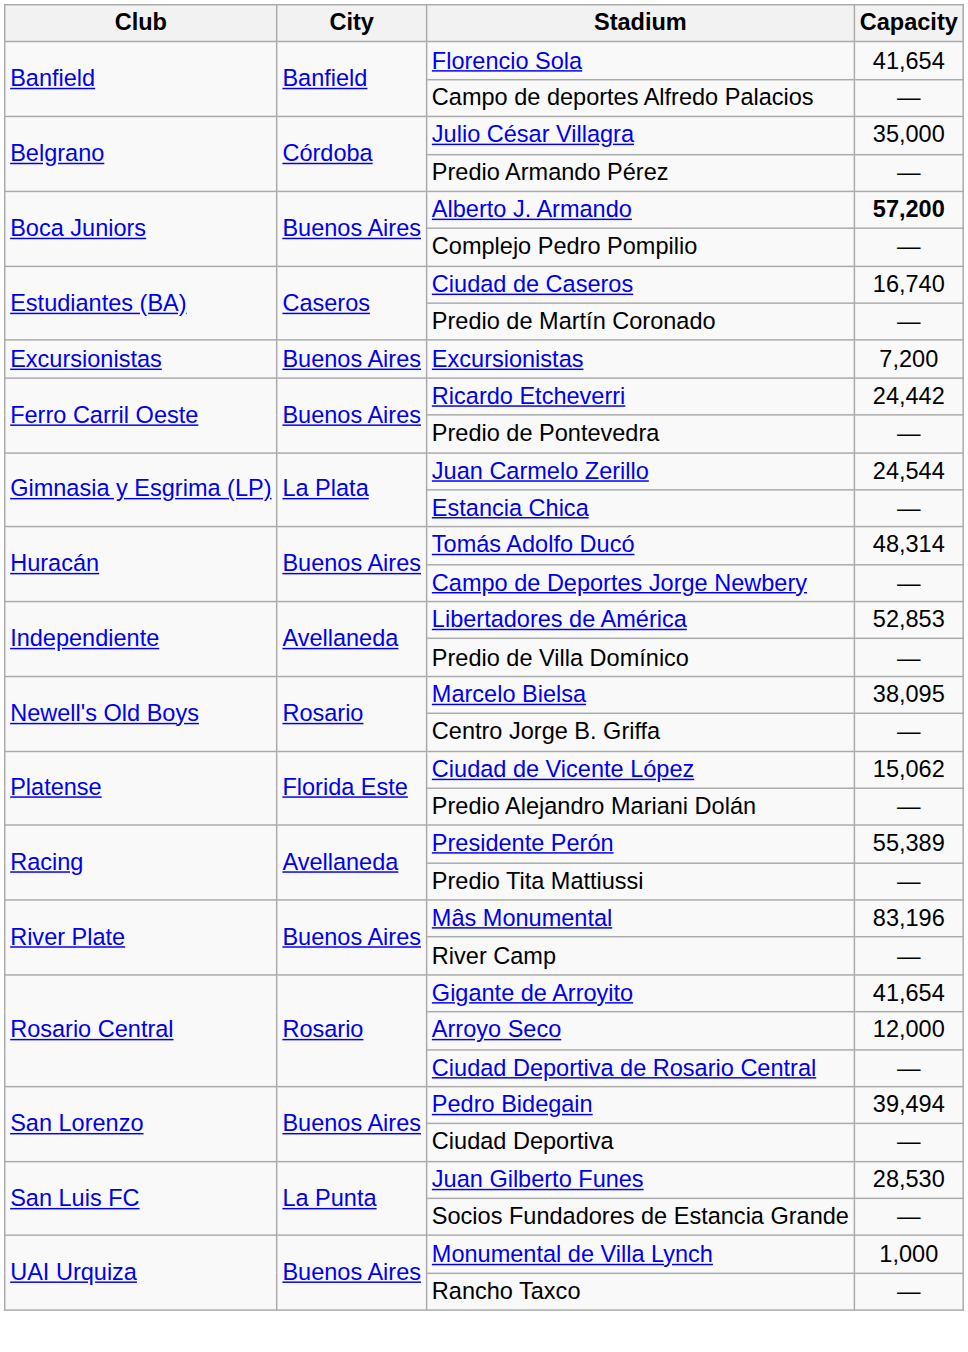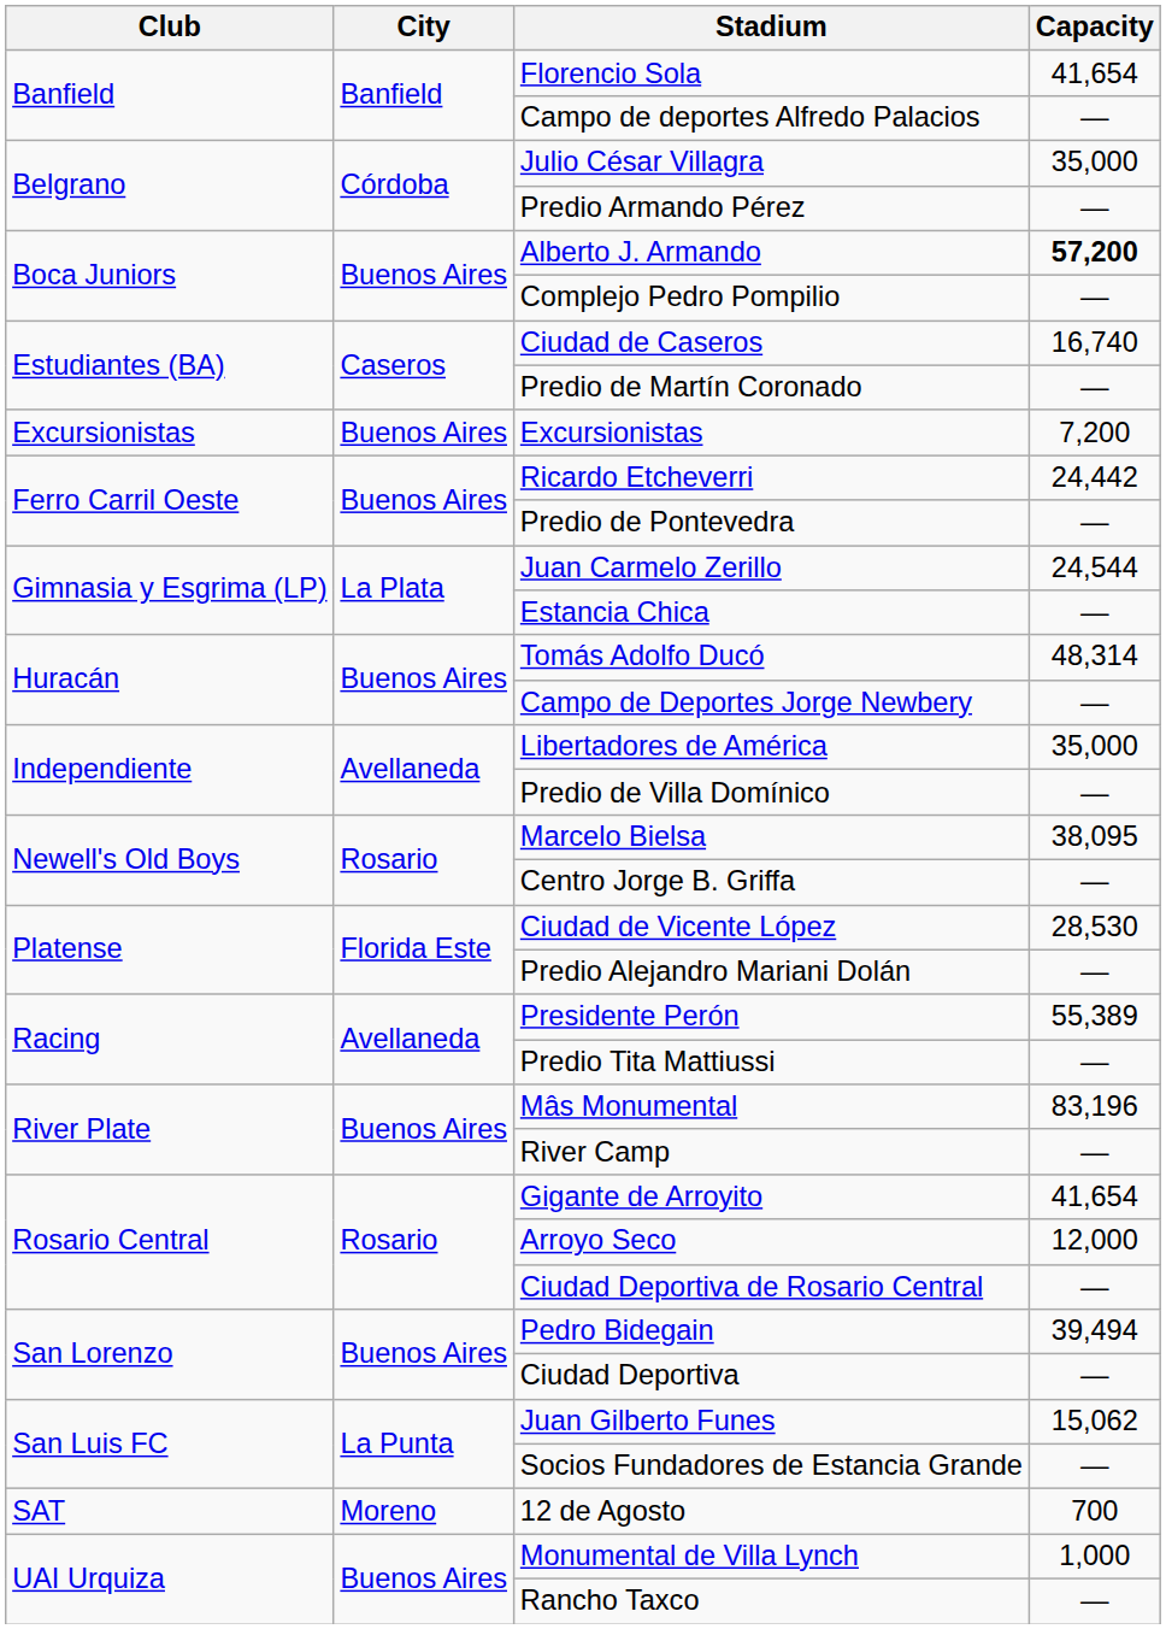Libertadores de América | Capacity: 52,853 -> 35,000
Ciudad de Vicente López | Capacity: 15,062 -> 28,530
Juan Gilberto Funes | Capacity: 28,530 -> 15,062
+ row: SAT | Moreno | 12 de Agosto | 700
